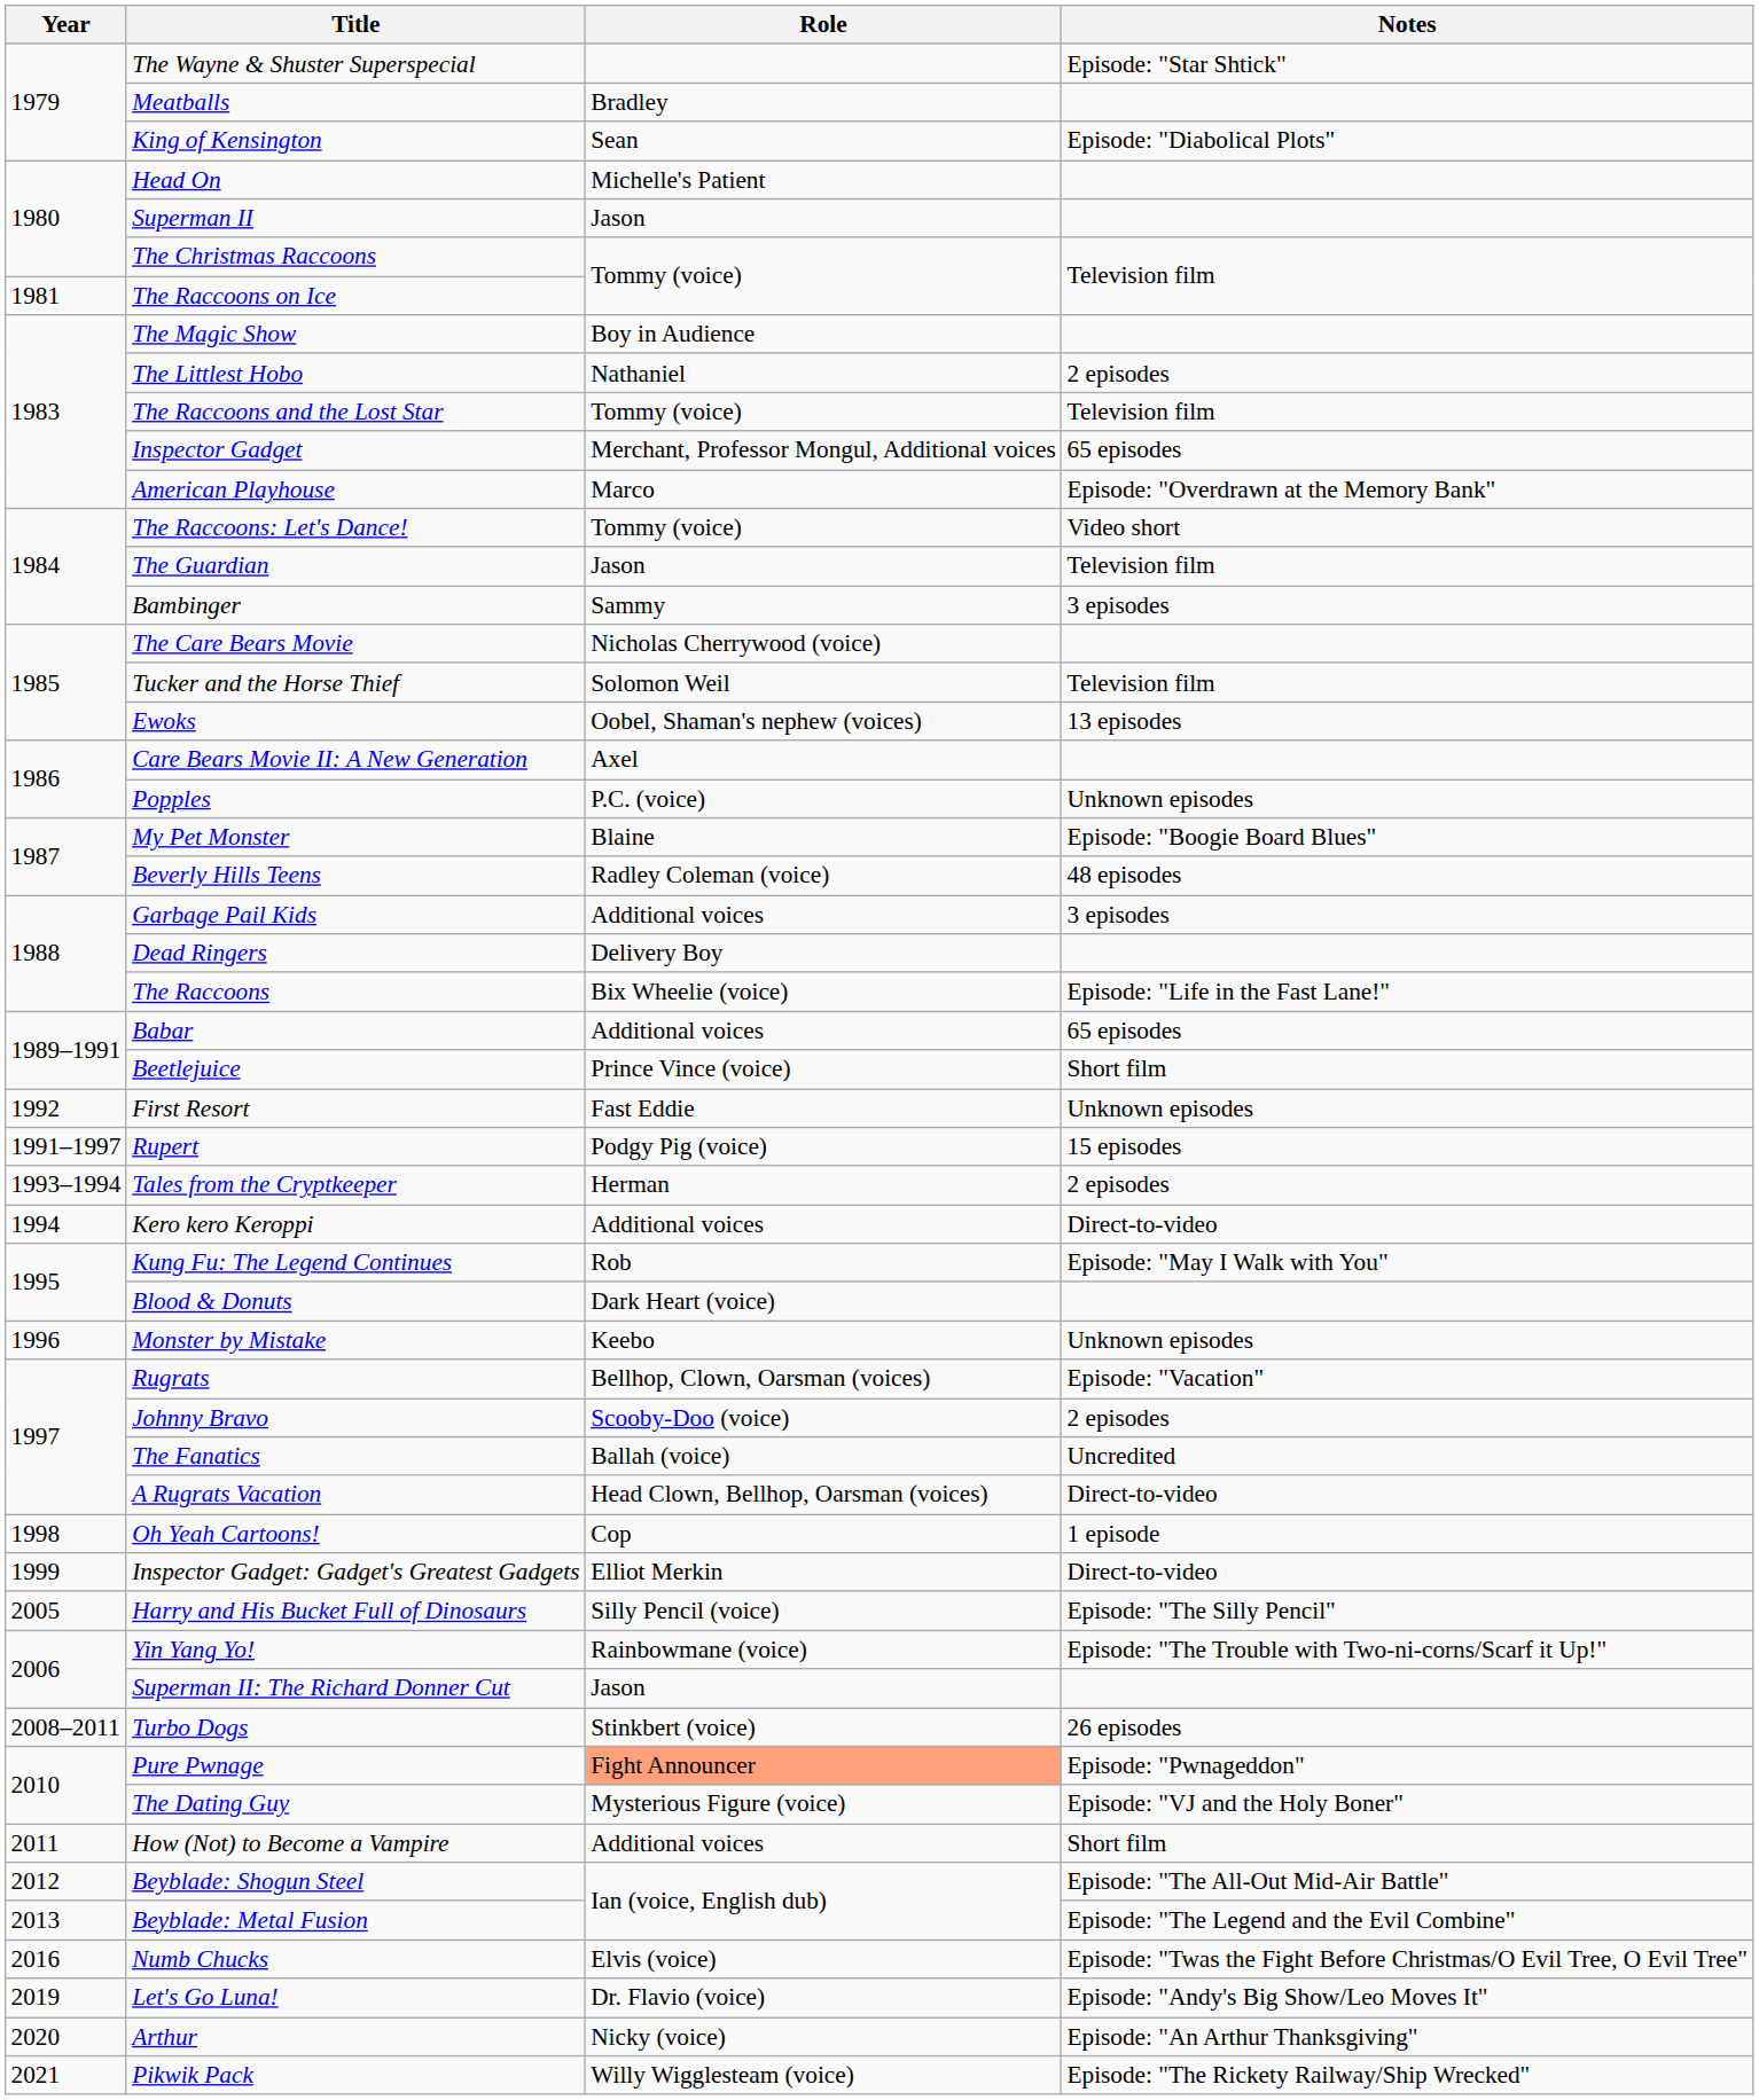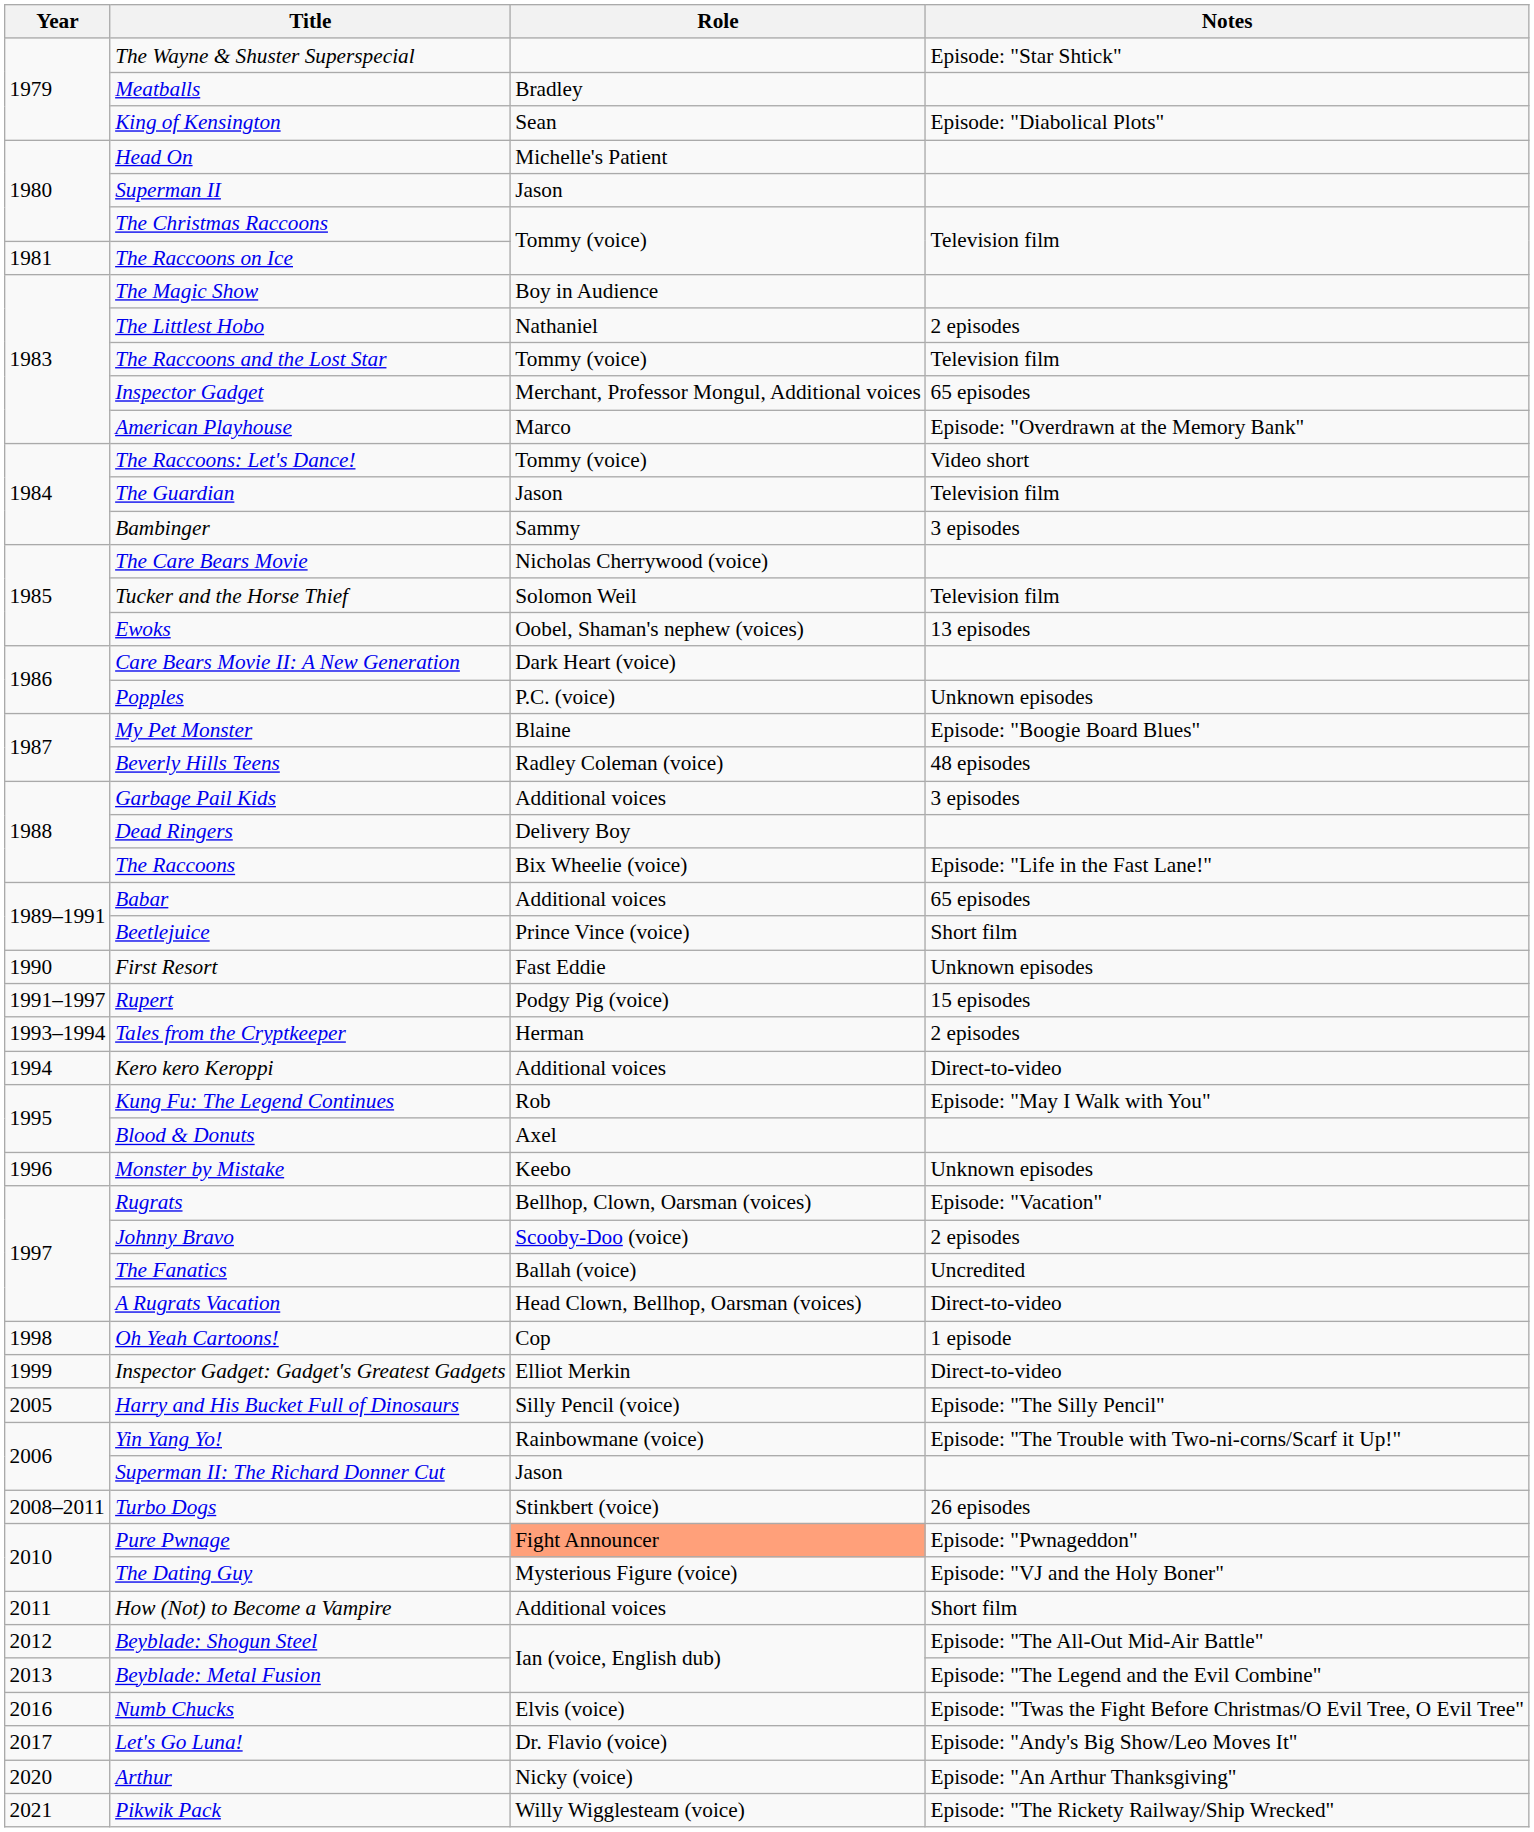Care Bears Movie II: A New Generation | Role: Axel -> Dark Heart (voice)
First Resort | Year: 1992 -> 1990
Blood & Donuts | Role: Dark Heart (voice) -> Axel
Let's Go Luna! | Year: 2019 -> 2017
